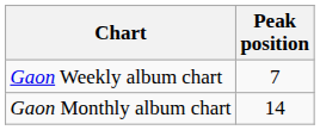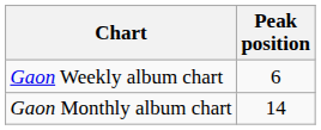Gaon Weekly album chart | Peak position: 7 -> 6
